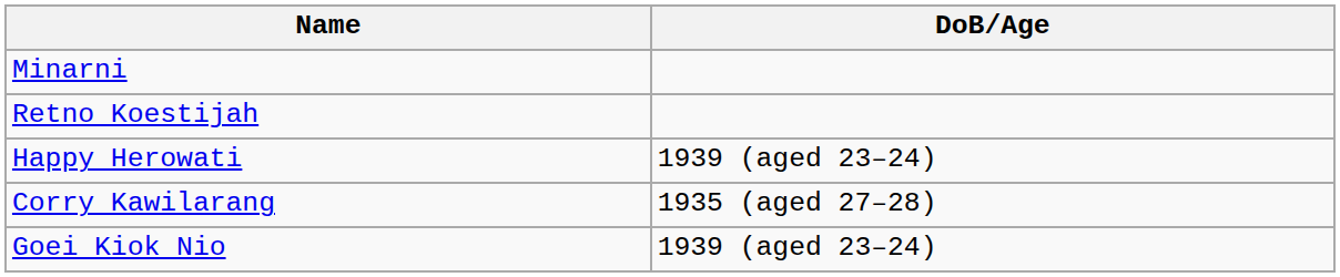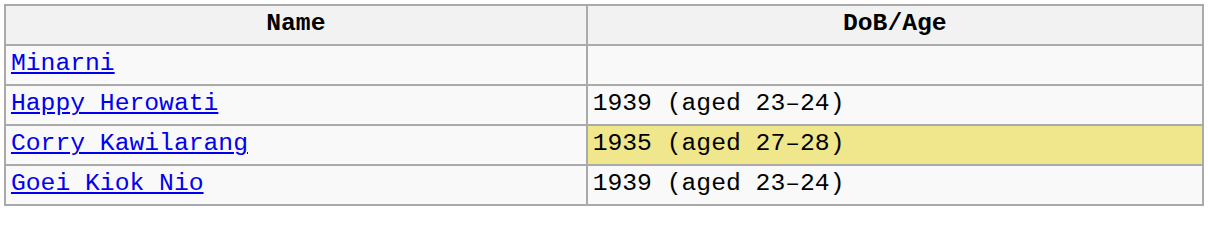- row: Retno Koestijah
Corry Kawilarang | DoB/Age: no background -> khaki background
